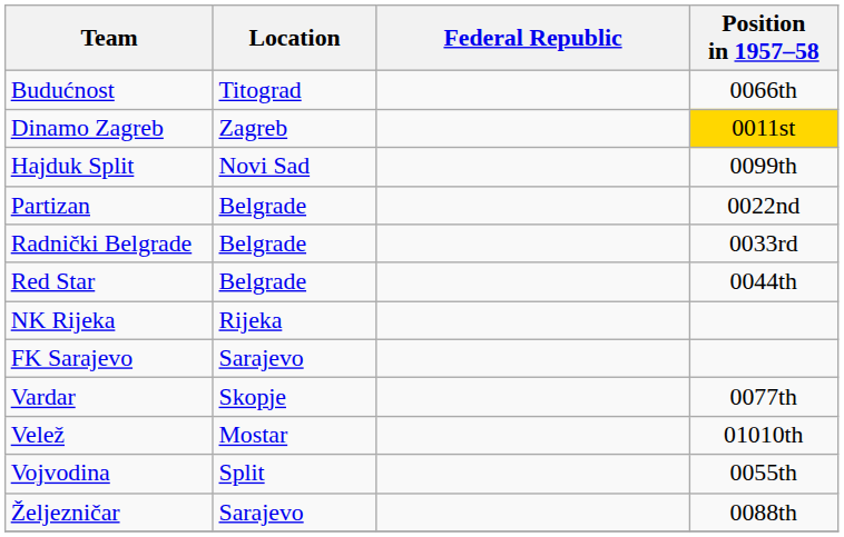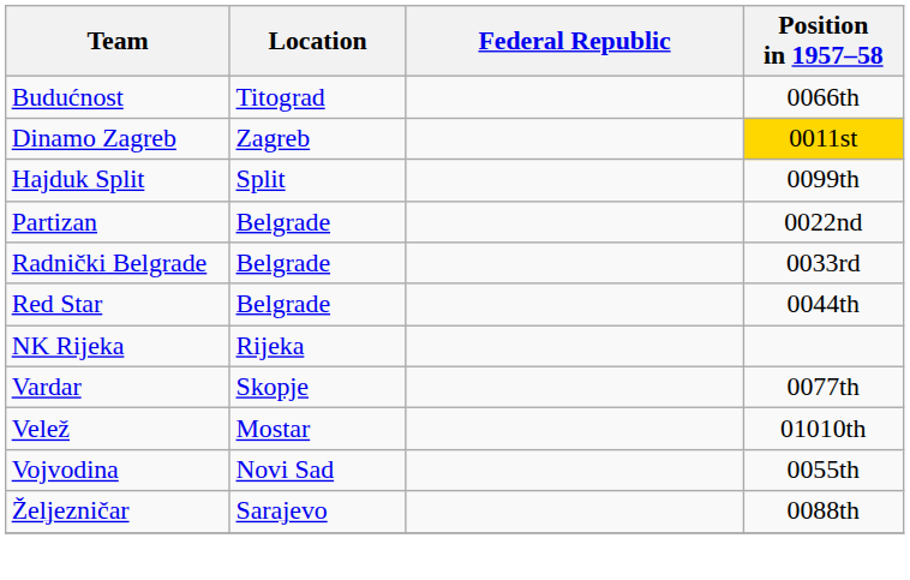Hajduk Split | Location: Novi Sad -> Split
- row: FK Sarajevo | Sarajevo
Vojvodina | Location: Split -> Novi Sad
